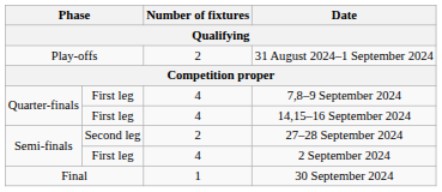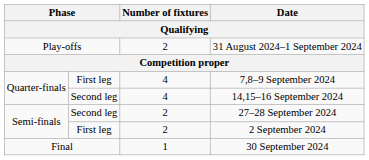14,15–16 September 2024 | column 2: First leg -> Second leg
2 September 2024 | Number of fixtures: 4 -> 2
